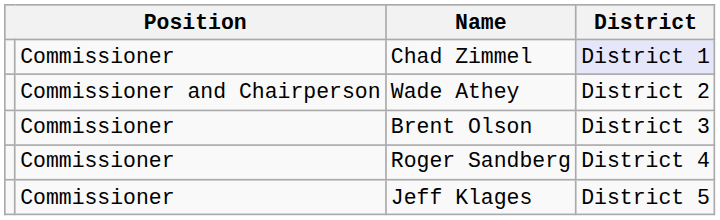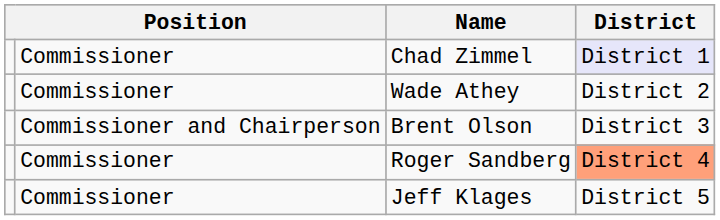Wade Athey | column 2: Commissioner and Chairperson -> Commissioner
Brent Olson | column 2: Commissioner -> Commissioner and Chairperson
Roger Sandberg | District: no background -> lightsalmon background
